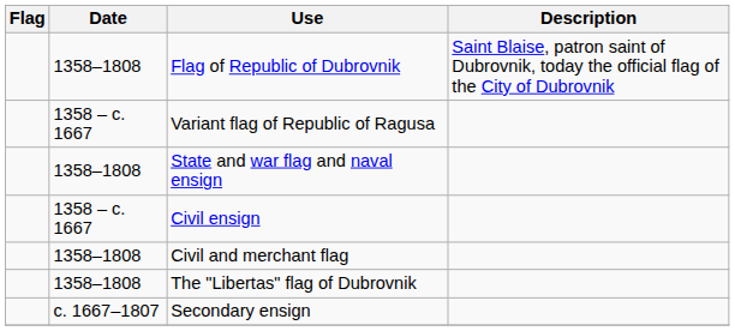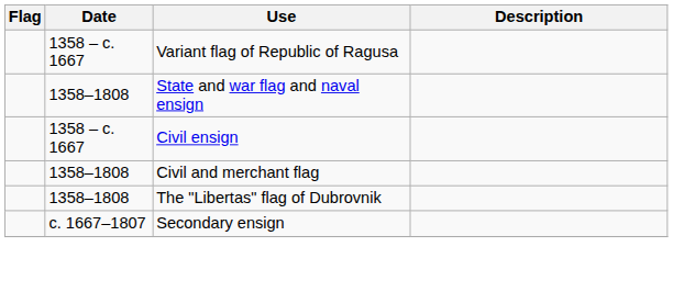- row: 1358–1808 | Flag of Republic of Dubrovnik | Saint Blaise, patron saint of Dubrovnik, today the official flag of the City of Dubrovnik
